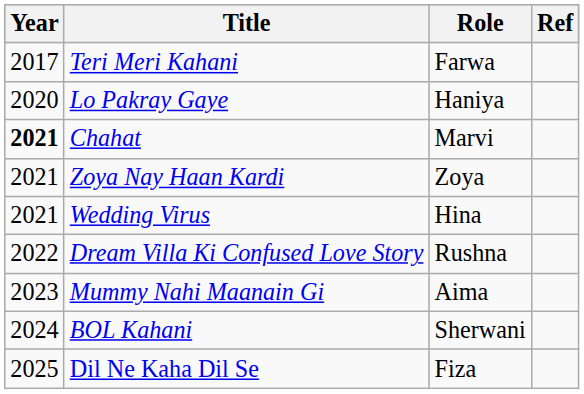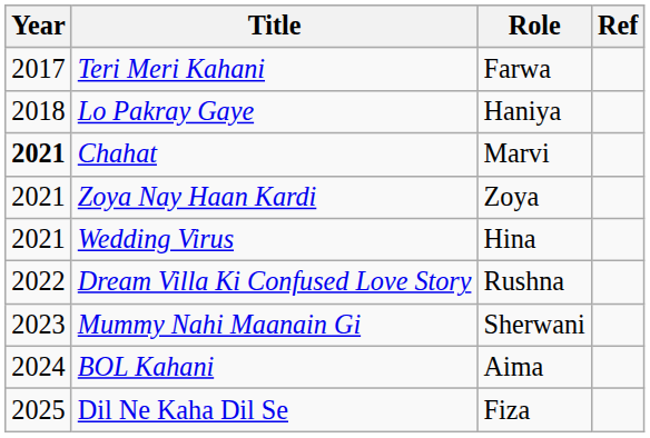Lo Pakray Gaye | Year: 2020 -> 2018
Mummy Nahi Maanain Gi | Role: Aima -> Sherwani
BOL Kahani | Role: Sherwani -> Aima
